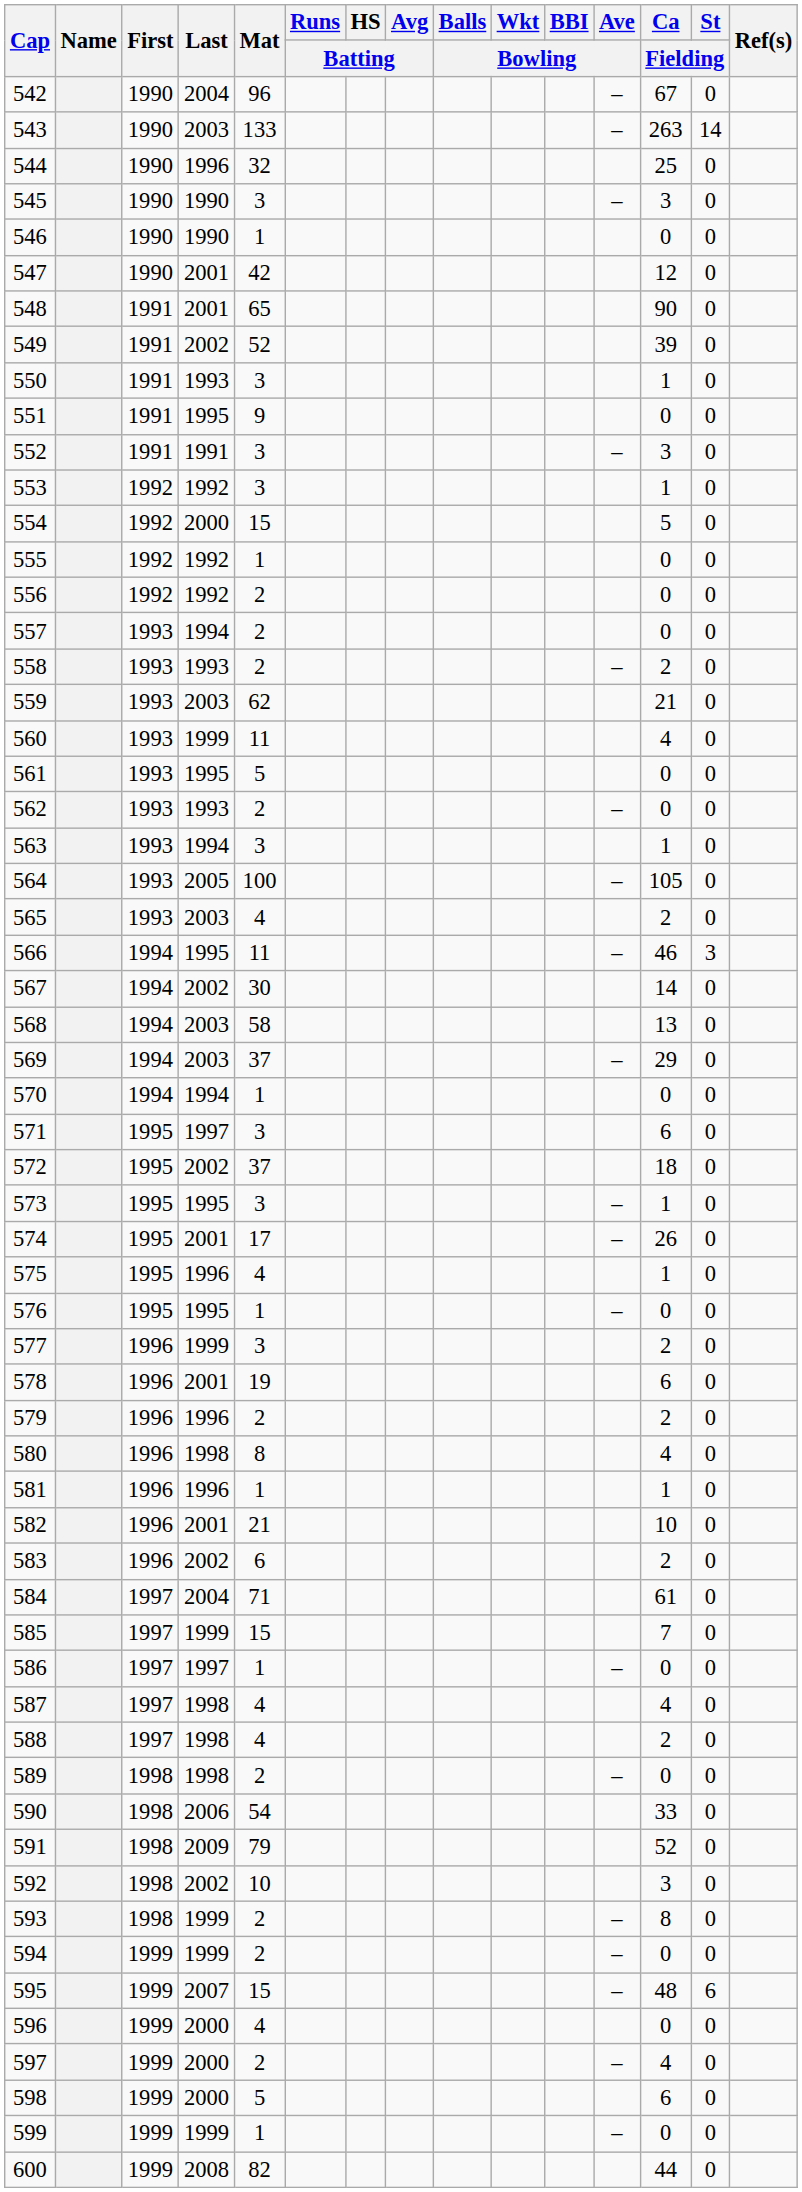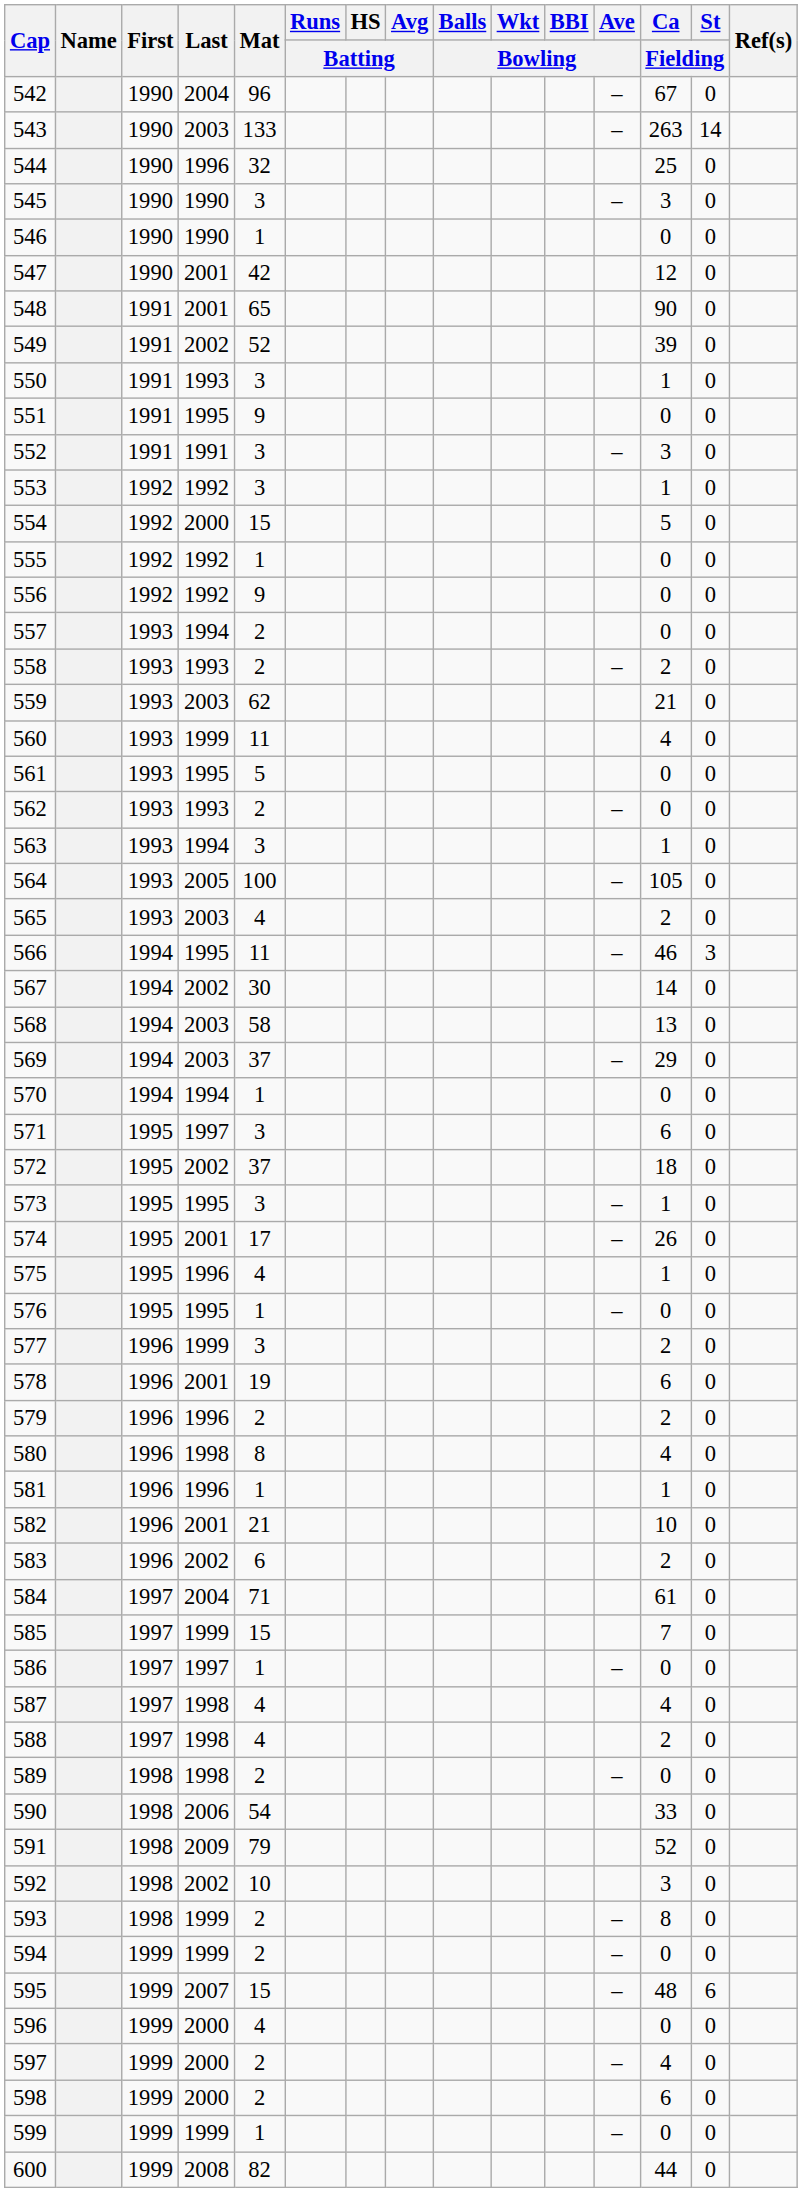556 | Mat: 2 -> 9
598 | Mat: 5 -> 2
